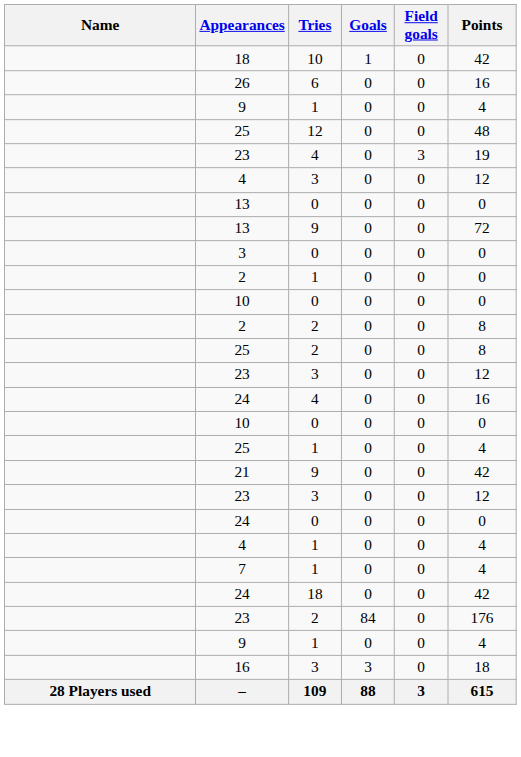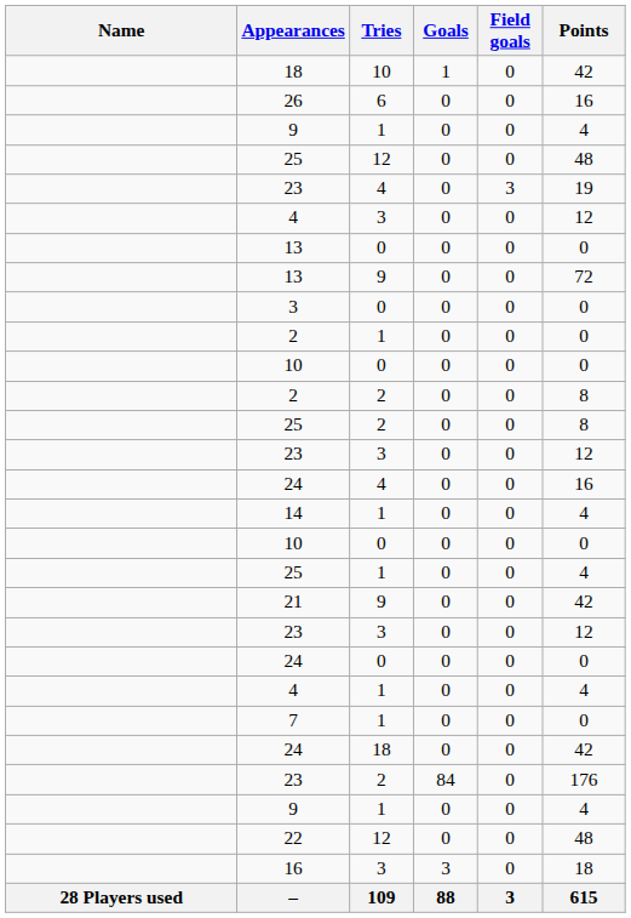+ row: 14 | 1 | 0 | 0 | 4
7 | Points: 4 -> 0
+ row: 22 | 12 | 0 | 0 | 48
